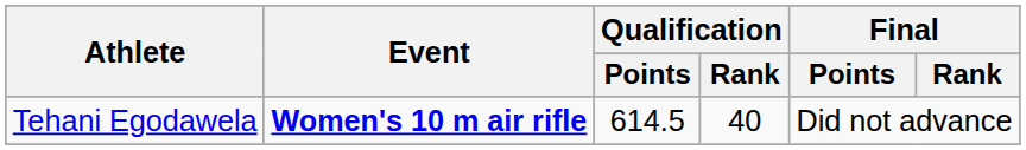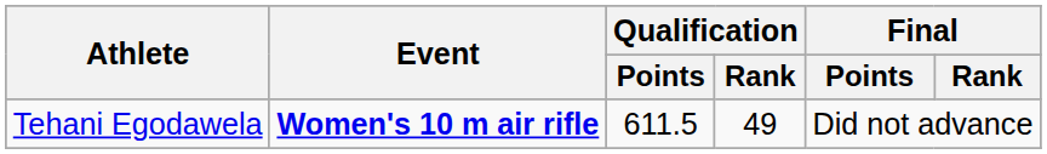Tehani Egodawela | Qualification / Points: 614.5 -> 611.5
Tehani Egodawela | Qualification / Rank: 40 -> 49
